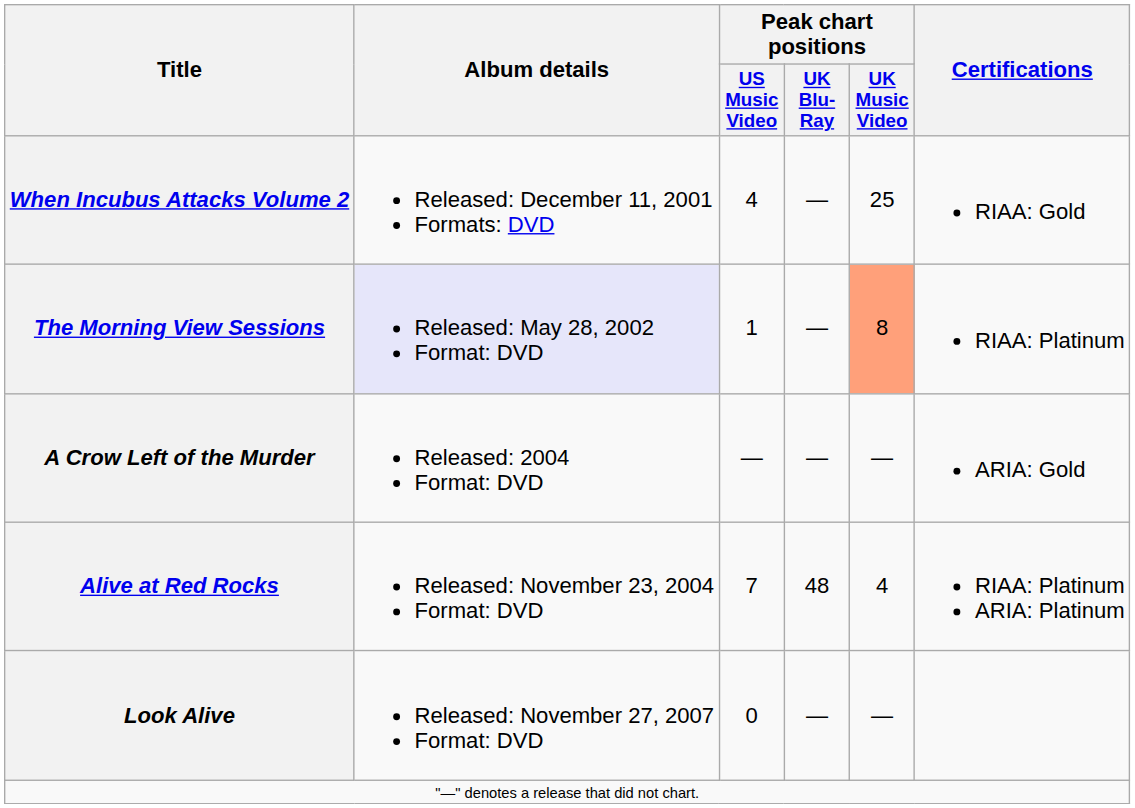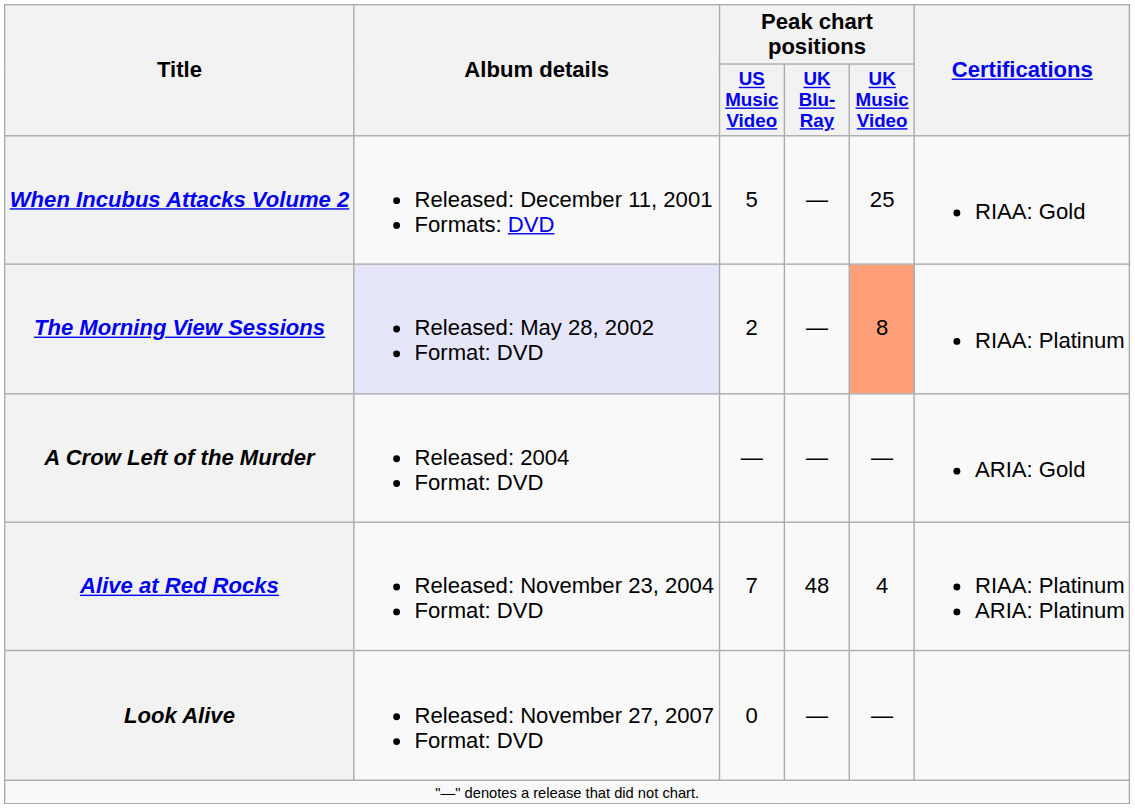When Incubus Attacks Volume 2 | Peak chart positions / US Music Video: 4 -> 5
The Morning View Sessions | Peak chart positions / US Music Video: 1 -> 2
